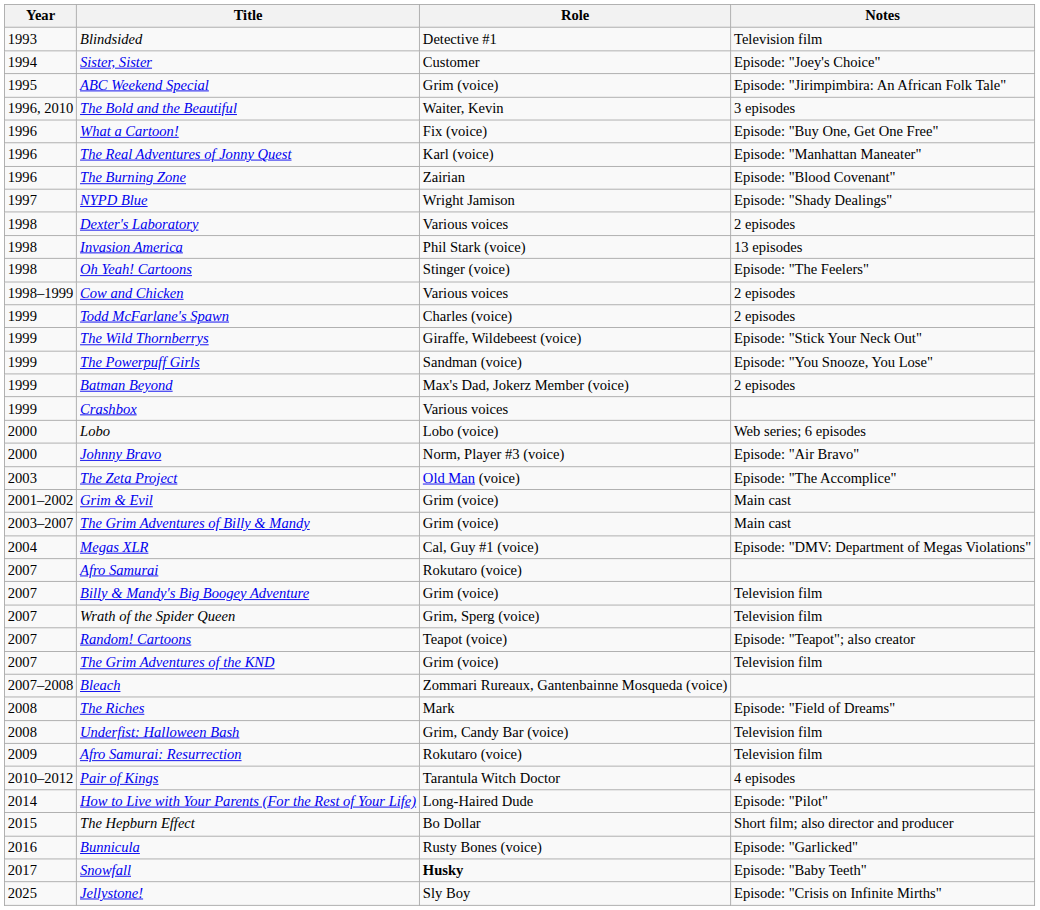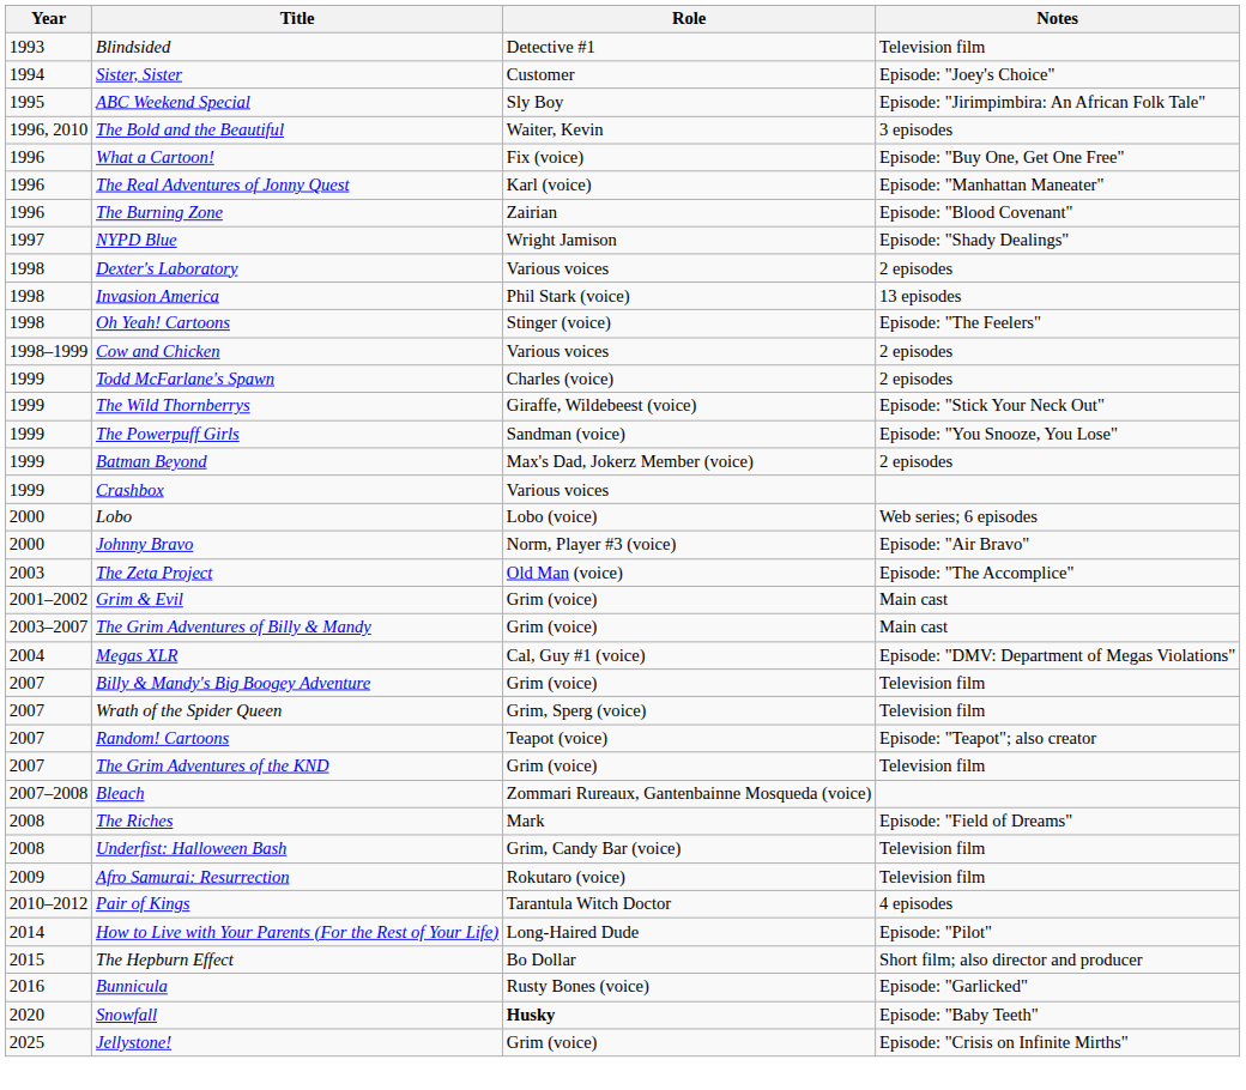ABC Weekend Special | Role: Grim (voice) -> Sly Boy
- row: 2007 | Afro Samurai | Rokutaro (voice)
Snowfall | Year: 2017 -> 2020
Jellystone! | Role: Sly Boy -> Grim (voice)
